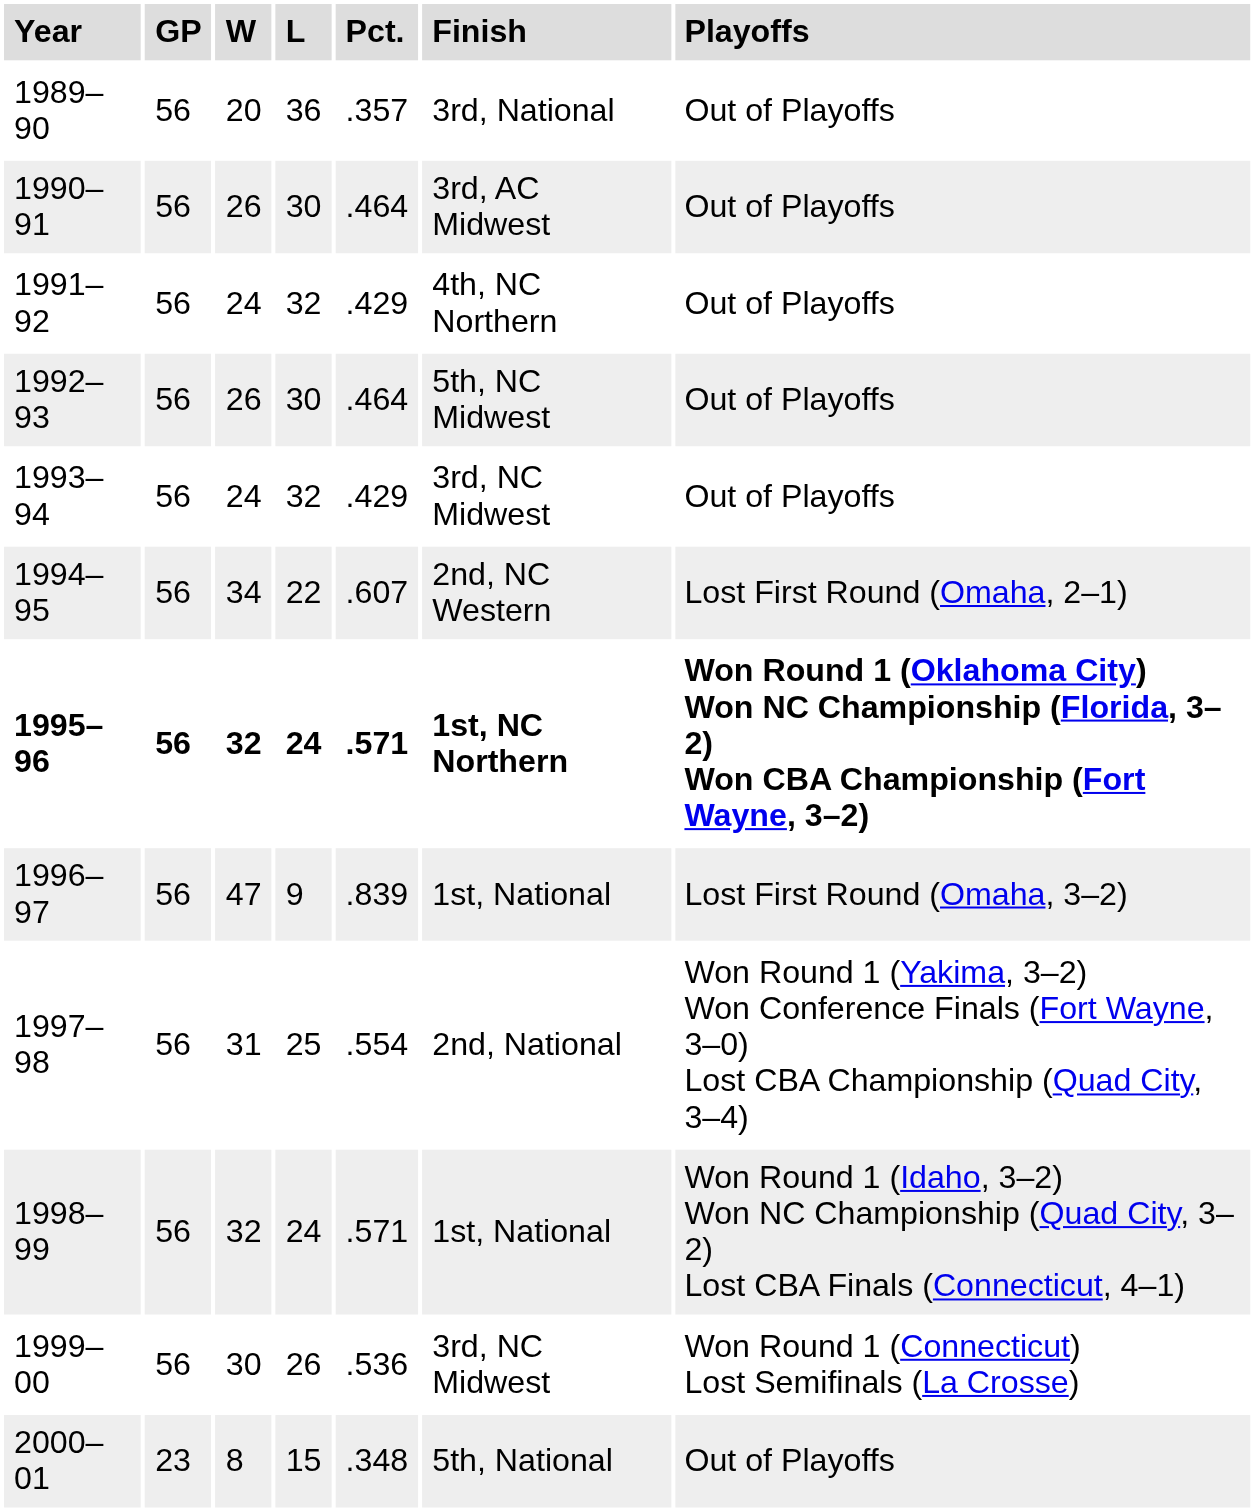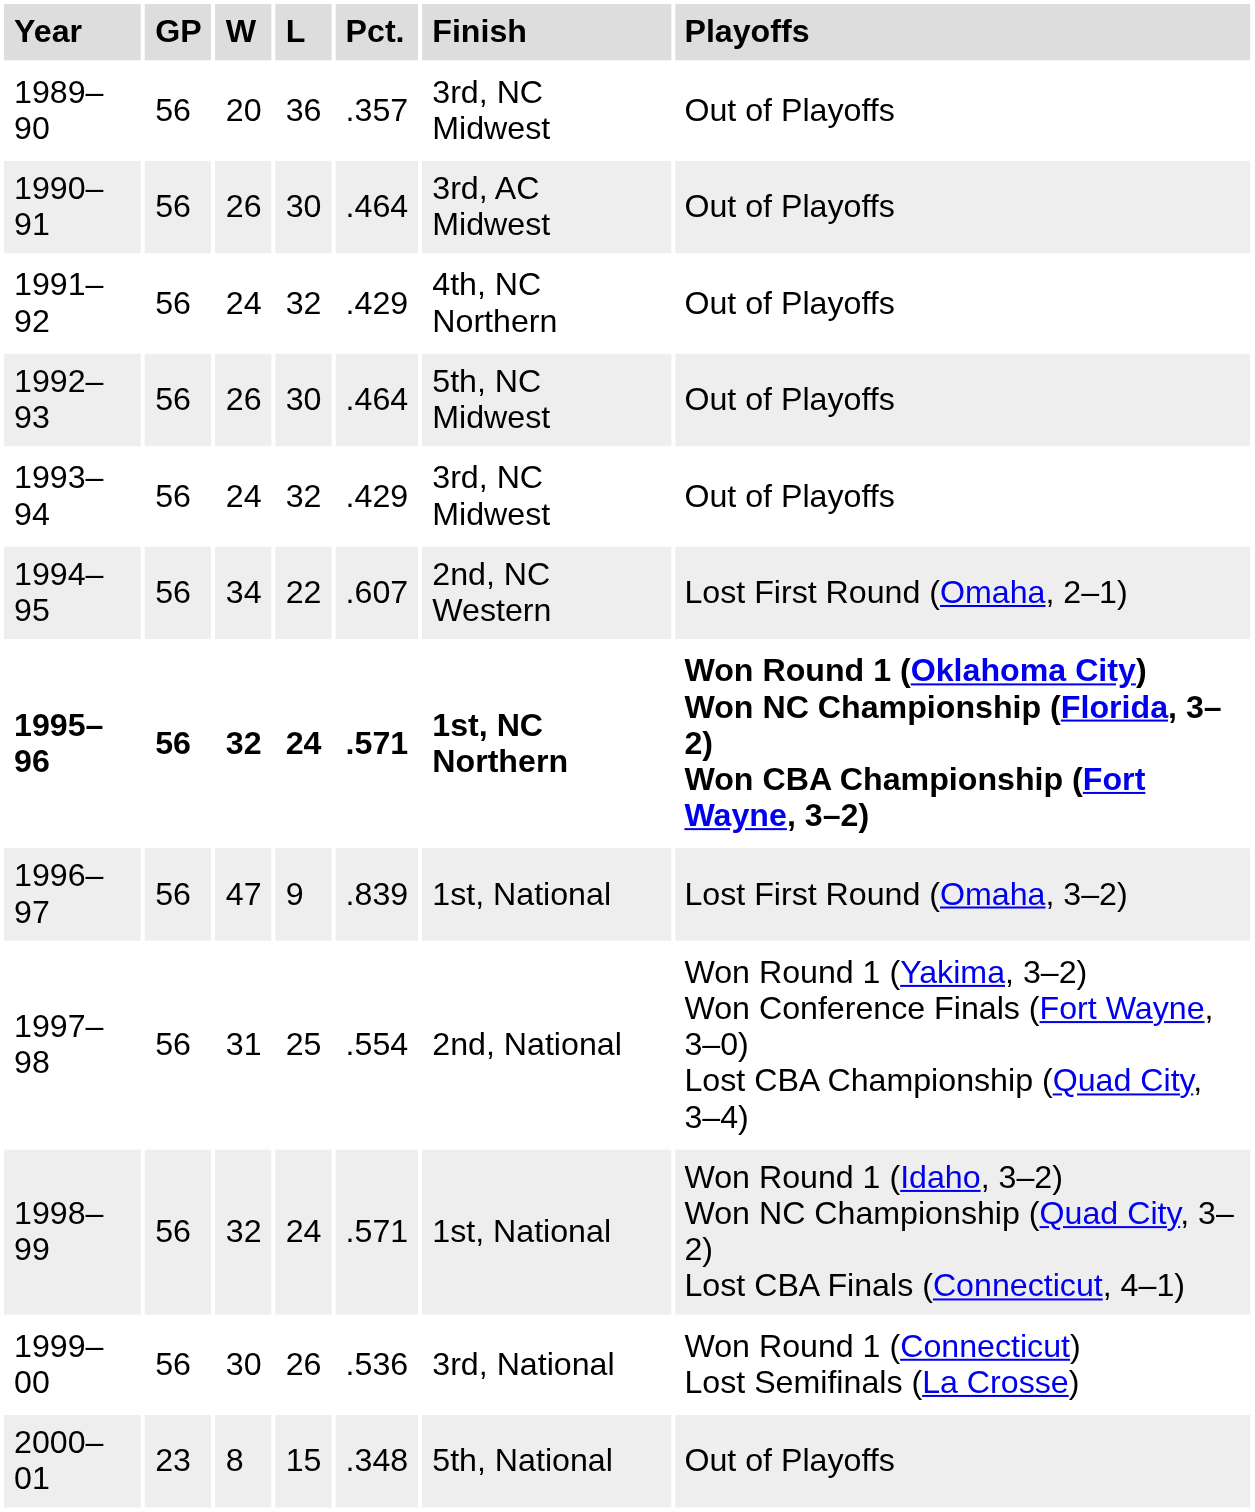1989–90 | Finish: 3rd, National -> 3rd, NC Midwest
1999–00 | Finish: 3rd, NC Midwest -> 3rd, National
